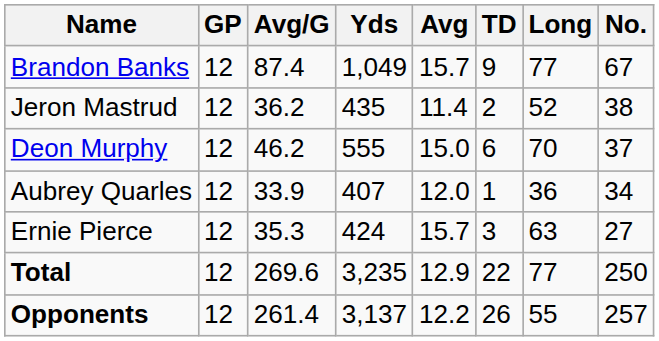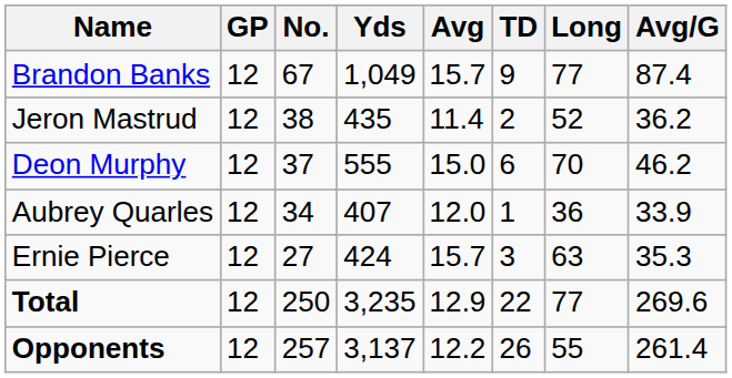columns swapped: No. <-> Avg/G
